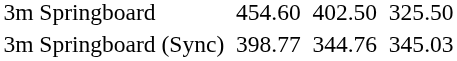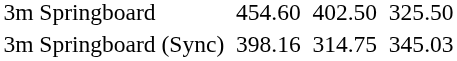3m Springboard (Sync) | column 3: 398.77 -> 398.16
3m Springboard (Sync) | column 5: 344.76 -> 314.75
